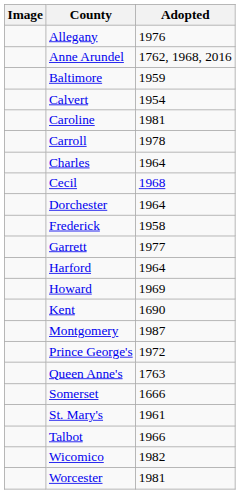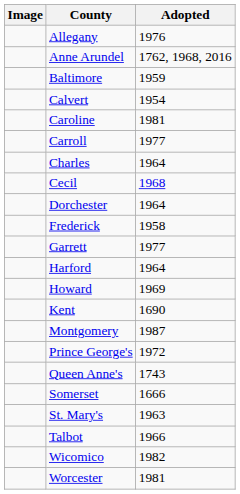Carroll | Adopted: 1978 -> 1977
Queen Anne's | Adopted: 1763 -> 1743
St. Mary's | Adopted: 1961 -> 1963
